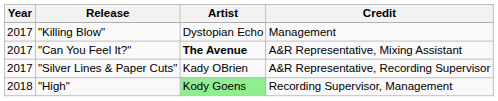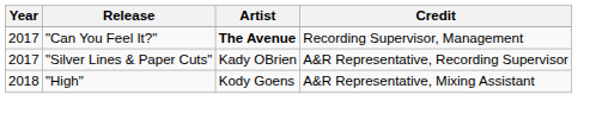- row: 2017 | "Killing Blow" | Dystopian Echo | Management
"Can You Feel It?" | Credit: A&R Representative, Mixing Assistant -> Recording Supervisor, Management
"High" | Artist: lightgreen background -> no background
"High" | Credit: Recording Supervisor, Management -> A&R Representative, Mixing Assistant
